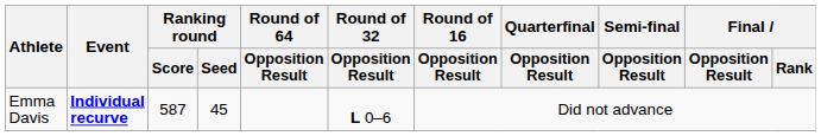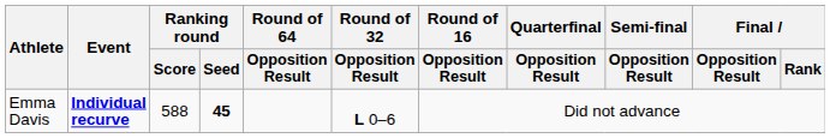Emma Davis | Ranking round / Score: 587 -> 588
Emma Davis | Ranking round / Seed: normal -> bold
